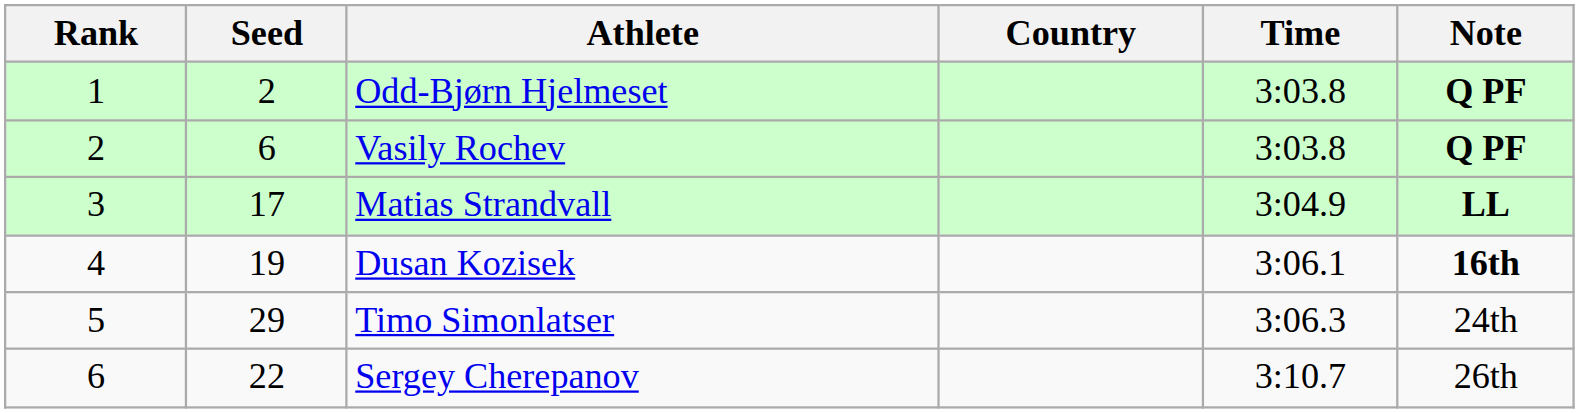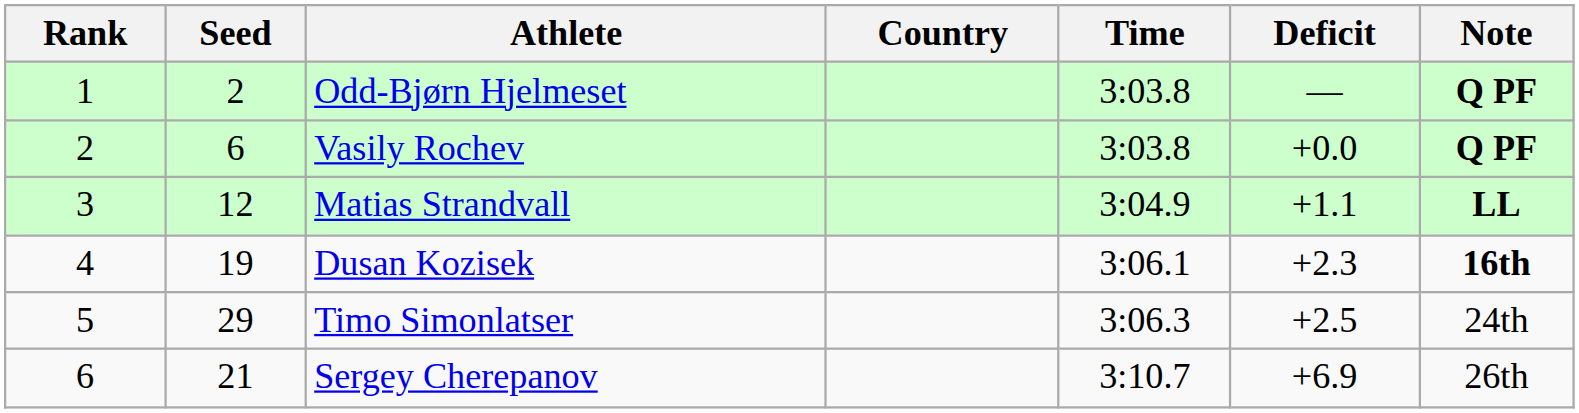+ column: Deficit | — | +0.0 | +1.1 | +2.3 | +2.5 | +6.9
Matias Strandvall | Seed: 17 -> 12
Sergey Cherepanov | Seed: 22 -> 21
